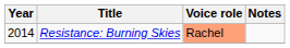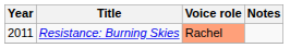Resistance: Burning Skies | Year: 2014 -> 2011
